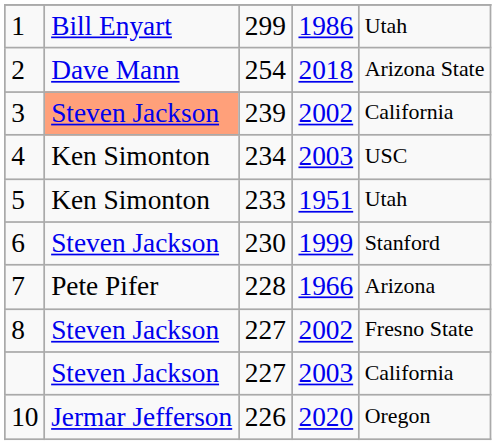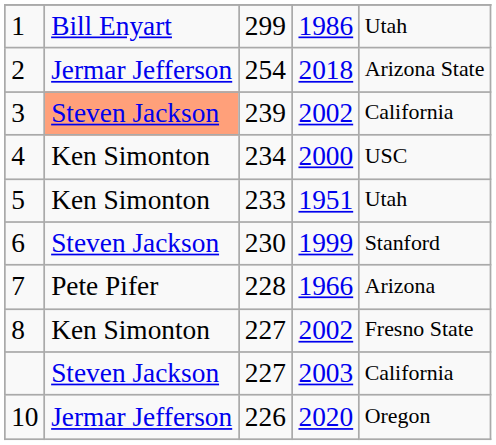2 | column 2: Dave Mann -> Jermar Jefferson
4 | column 4: 2003 -> 2000
8 | column 2: Steven Jackson -> Ken Simonton
